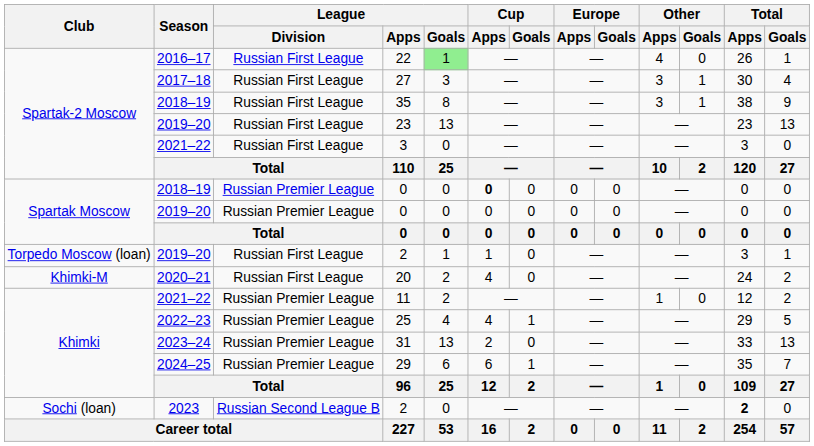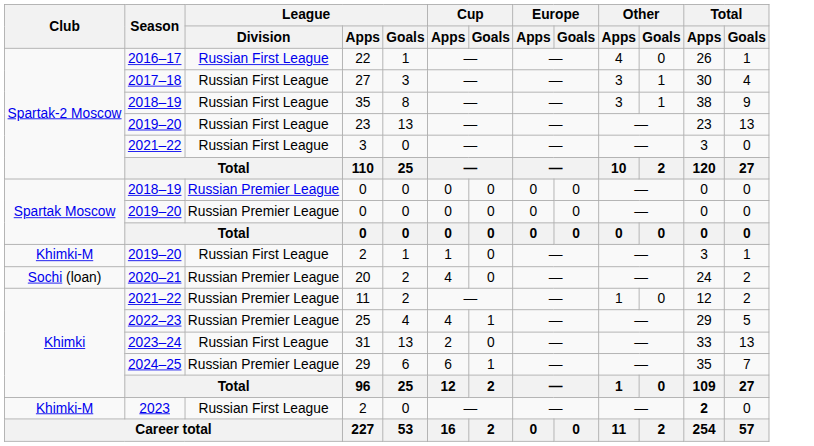22 | League / Goals: lightgreen background -> no background
2018–19 / 0 | Cup / Apps: bold -> normal
2019–20 / 2 | Club: Torpedo Moscow (loan) -> Khimki-M
20 | Club: Khimki-M -> Sochi (loan)
20 | League / Division: Russian First League -> Russian Premier League
31 | League / Division: Russian Premier League -> Russian First League
2023 / 2 | Club: Sochi (loan) -> Khimki-M
2023 / 2 | League / Division: Russian Second League B -> Russian First League
